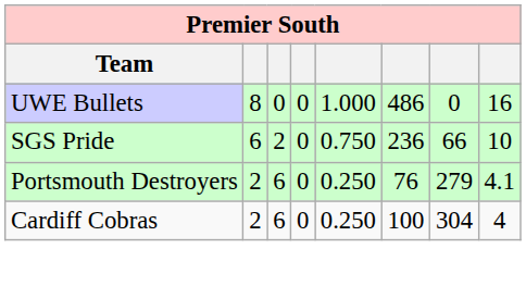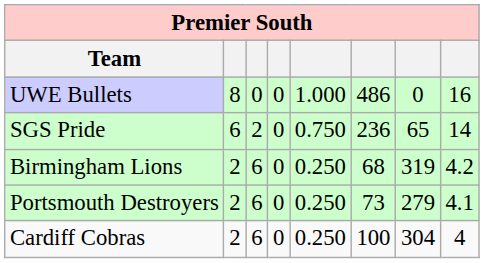SGS Pride | column 7: 66 -> 65
SGS Pride | column 8: 10 -> 14
+ row: Birmingham Lions | 2 | 6 | 0 | 0.250 | 68 | 319 | 4.2
Portsmouth Destroyers | column 6: 76 -> 73
